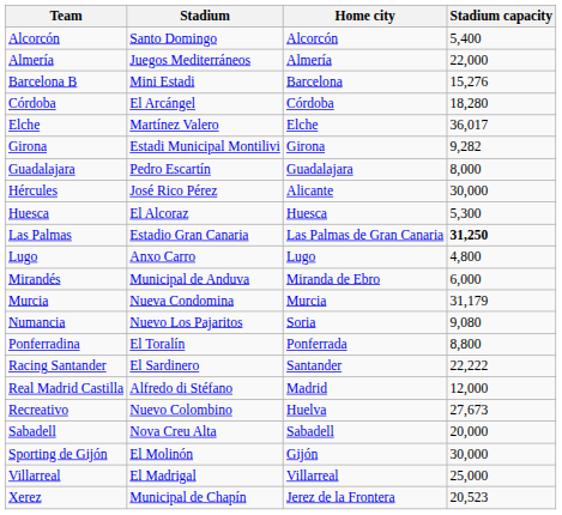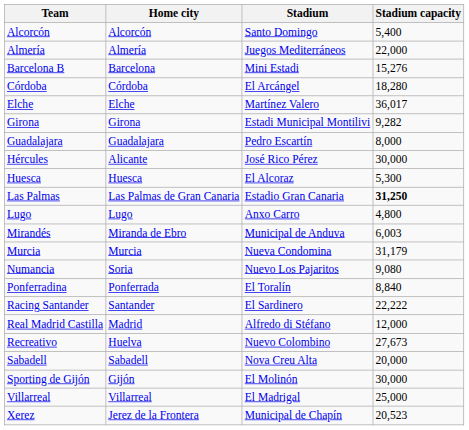columns swapped: Home city <-> Stadium
Mirandés | Stadium capacity: 6,000 -> 6,003
Ponferradina | Stadium capacity: 8,800 -> 8,840
